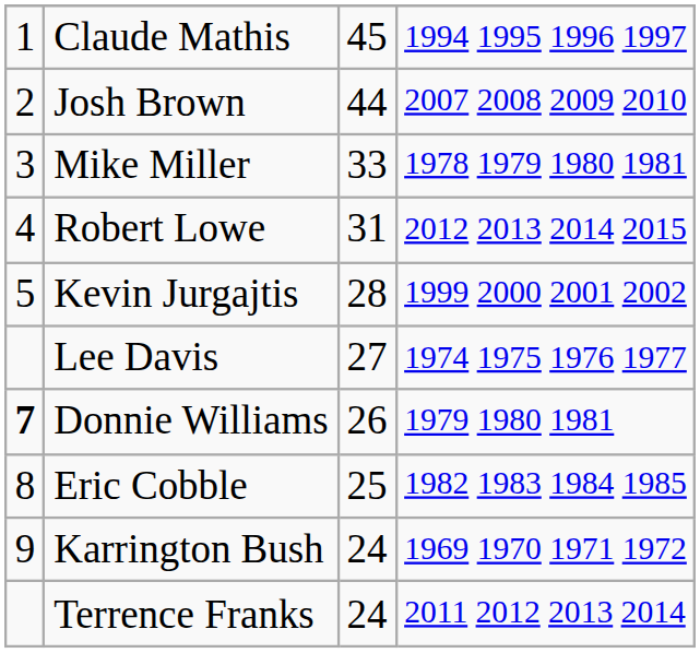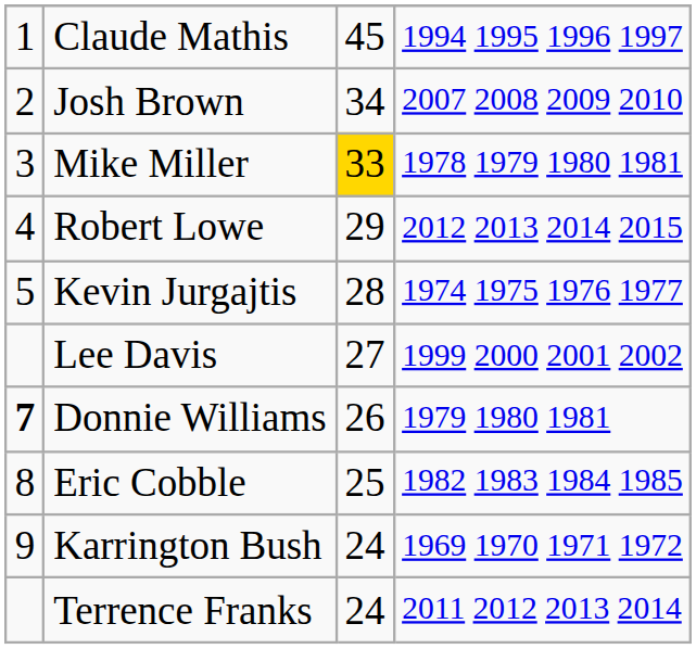Josh Brown | column 3: 44 -> 34
Mike Miller | column 3: no background -> gold background
Robert Lowe | column 3: 31 -> 29
Kevin Jurgajtis | column 4: 1999 2000 2001 2002 -> 1974 1975 1976 1977
Lee Davis | column 4: 1974 1975 1976 1977 -> 1999 2000 2001 2002
